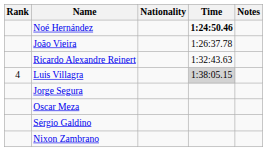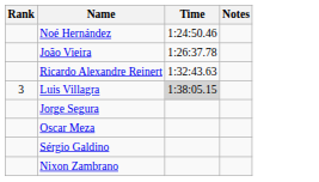- column: Nationality
Noé Hernández | Time: bold -> normal
Luis Villagra | Rank: 4 -> 3
